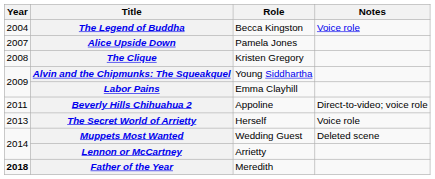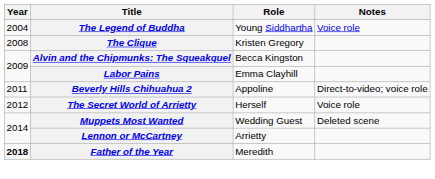The Legend of Buddha | Role: Becca Kingston -> Young Siddhartha
- row: 2007 | Alice Upside Down | Pamela Jones
Alvin and the Chipmunks: The Squeakquel | Role: Young Siddhartha -> Becca Kingston
The Secret World of Arrietty | Year: 2013 -> 2012
